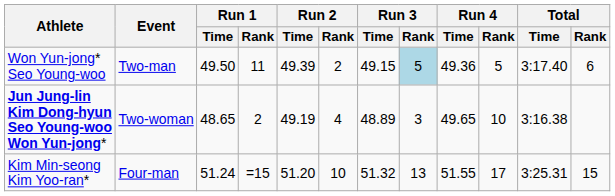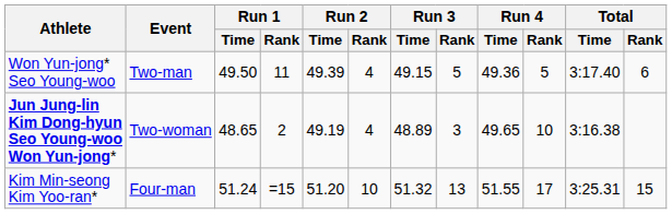Won Yun-jong* Seo Young-woo | Run 2 / Rank: 2 -> 4
Won Yun-jong* Seo Young-woo | Run 3 / Rank: lightblue background -> no background
